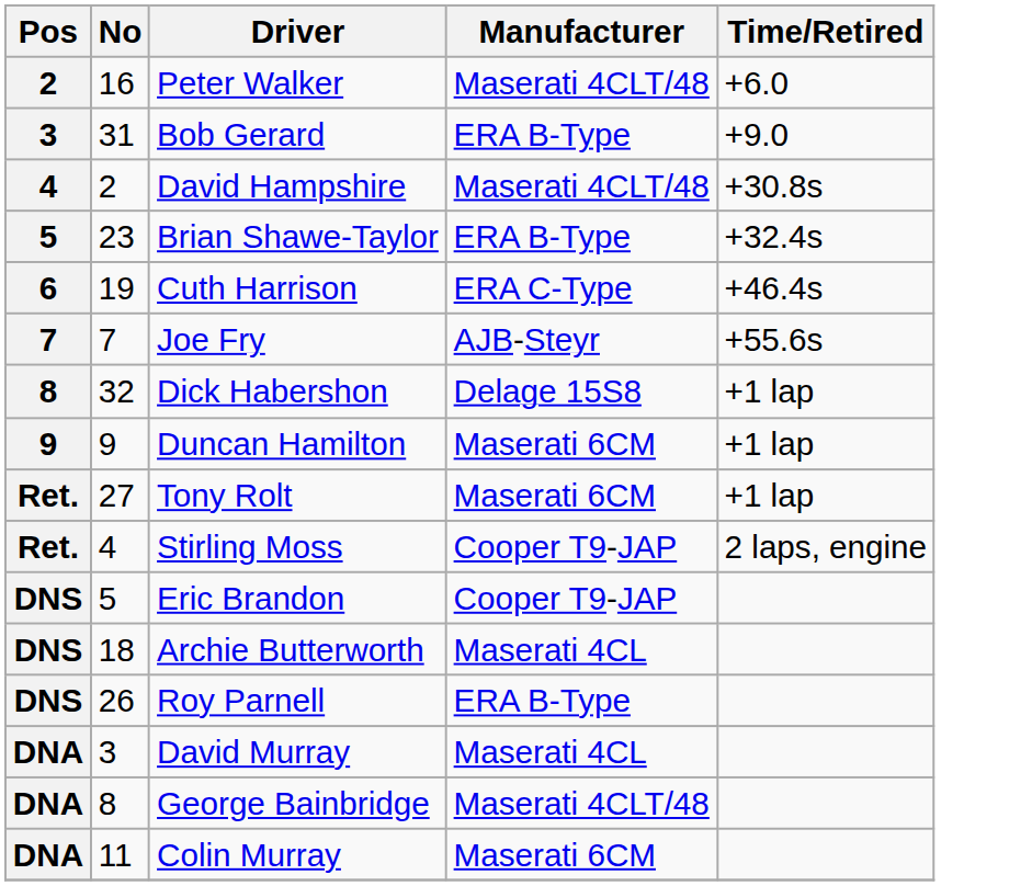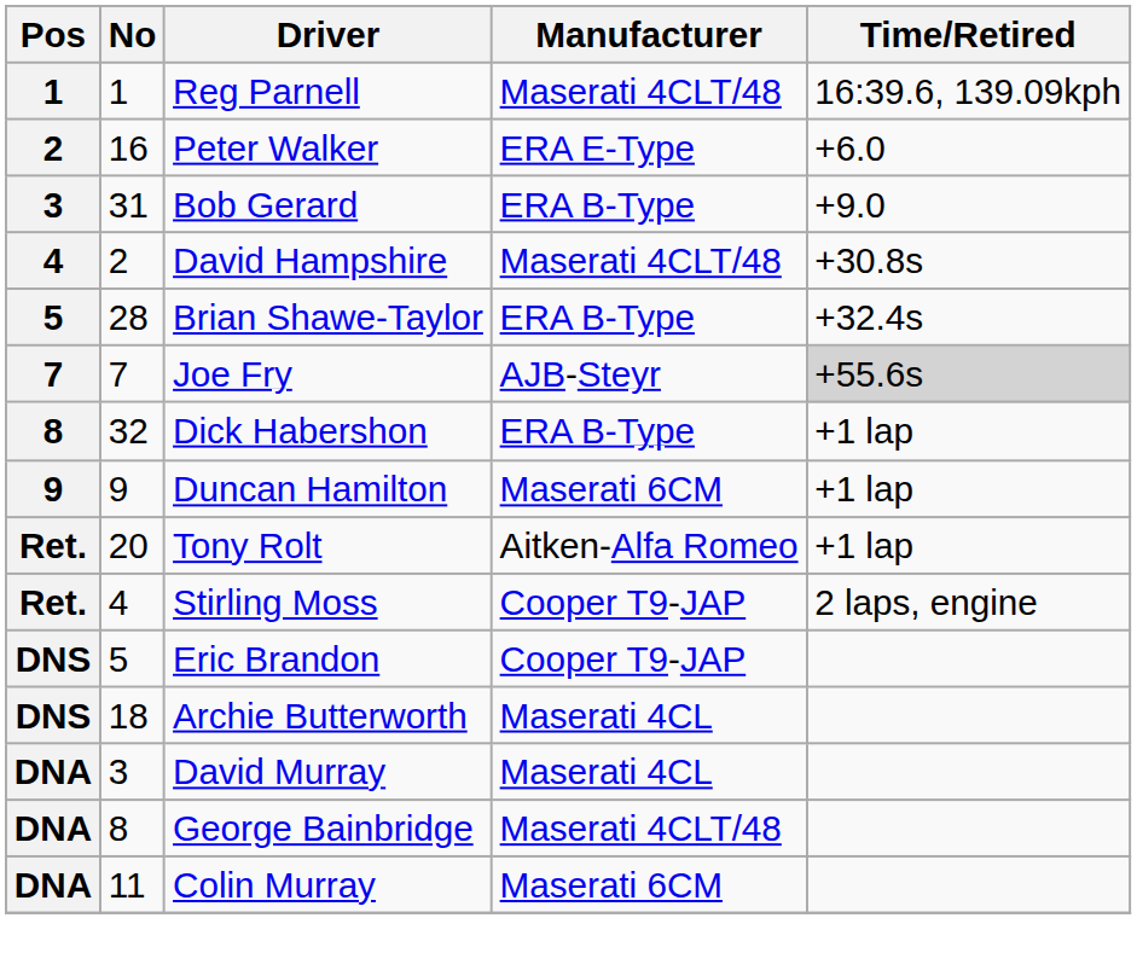+ row: 1 | 1 | Reg Parnell | Maserati 4CLT/48 | 16:39.6, 139.09kph
Peter Walker | Manufacturer: Maserati 4CLT/48 -> ERA E-Type
Brian Shawe-Taylor | No: 23 -> 28
- row: 6 | 19 | Cuth Harrison | ERA C-Type | +46.4s
Joe Fry | Time/Retired: no background -> lightgrey background
Dick Habershon | Manufacturer: Delage 15S8 -> ERA B-Type
Tony Rolt | No: 27 -> 20
Tony Rolt | Manufacturer: Maserati 6CM -> Aitken-Alfa Romeo
- row: DNS | 26 | Roy Parnell | ERA B-Type
